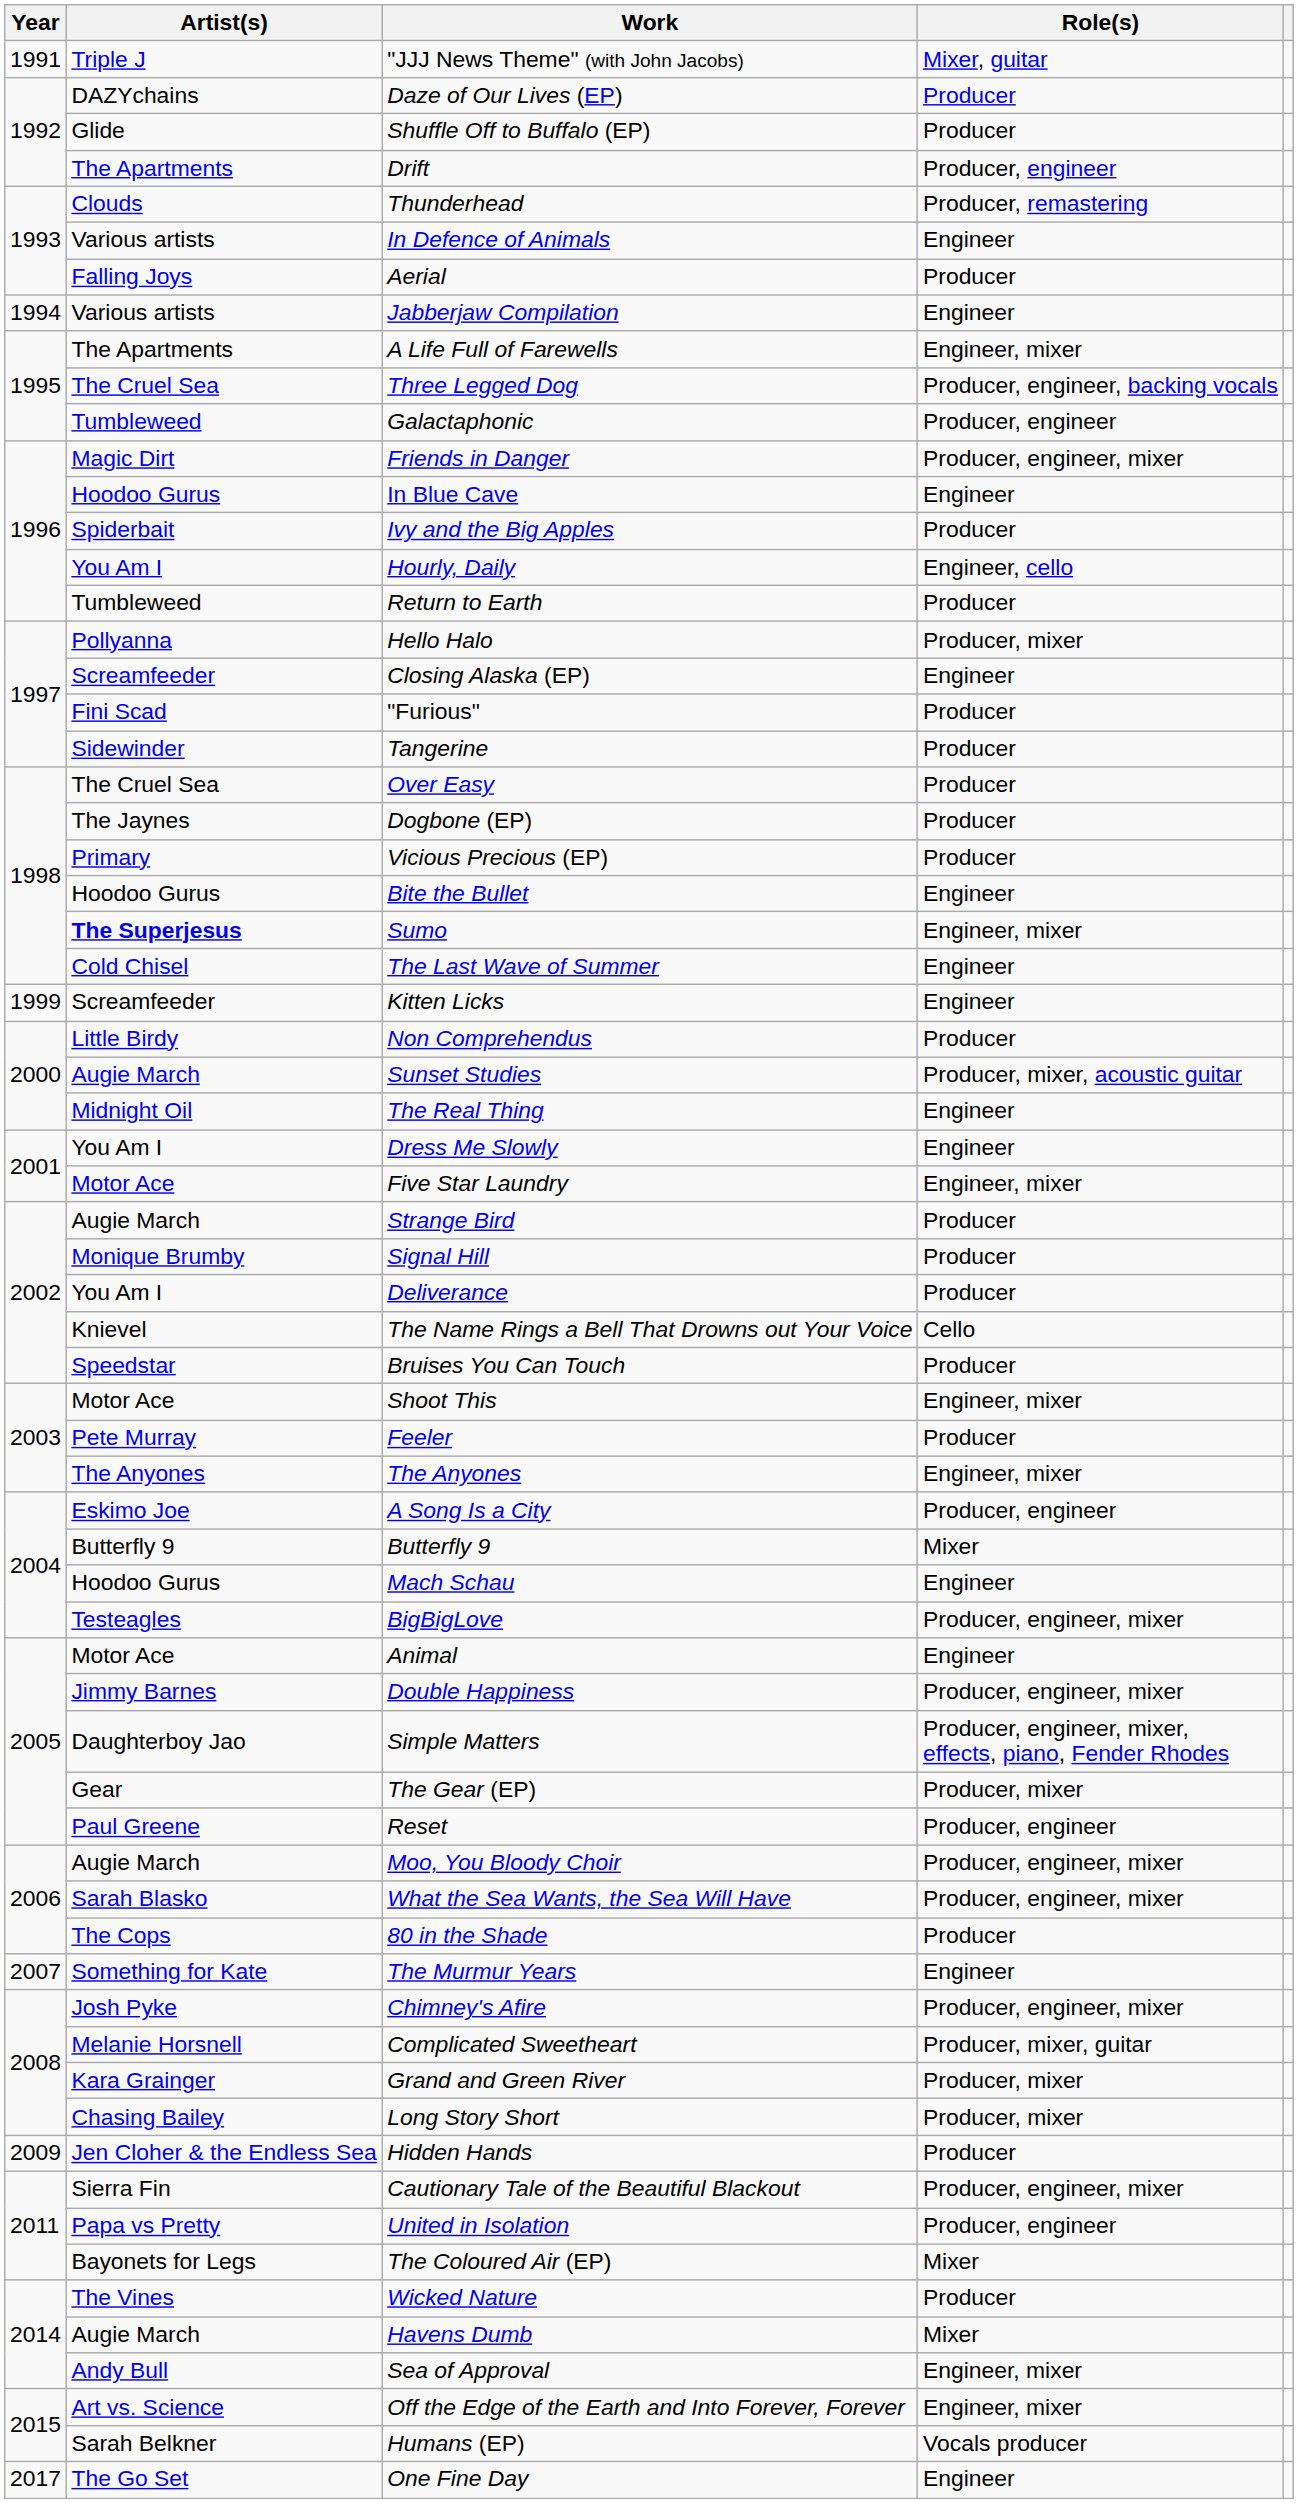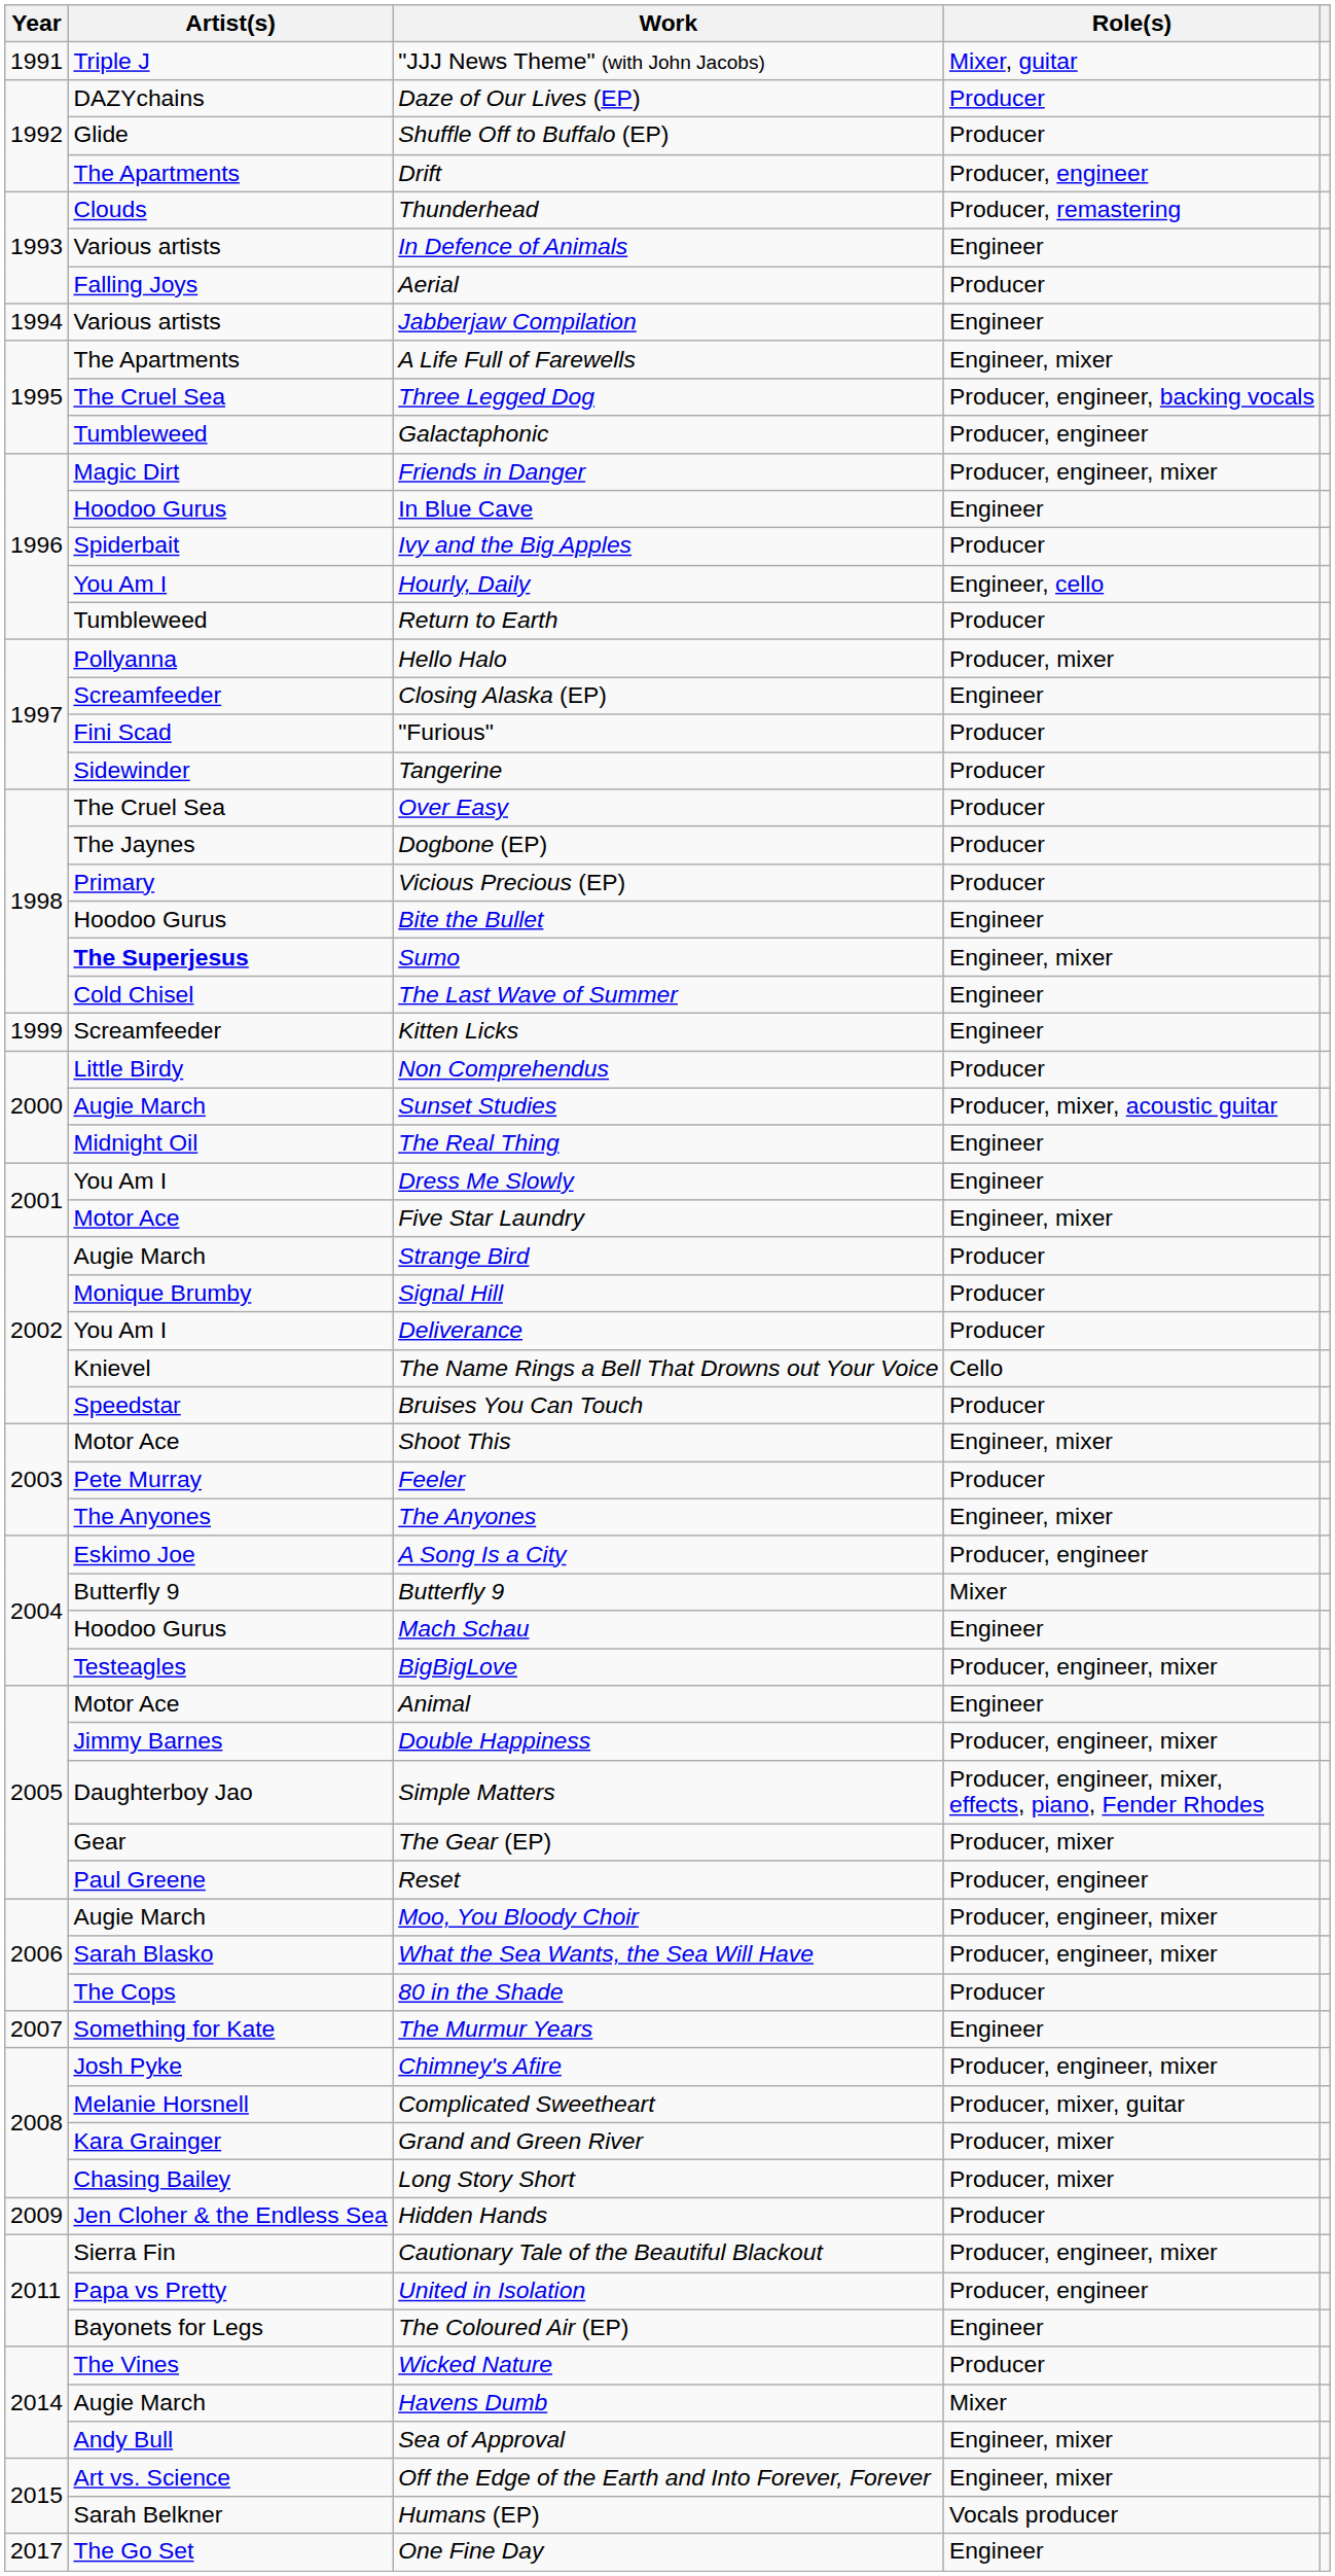The Coloured Air (EP) | Role(s): Mixer -> Engineer
